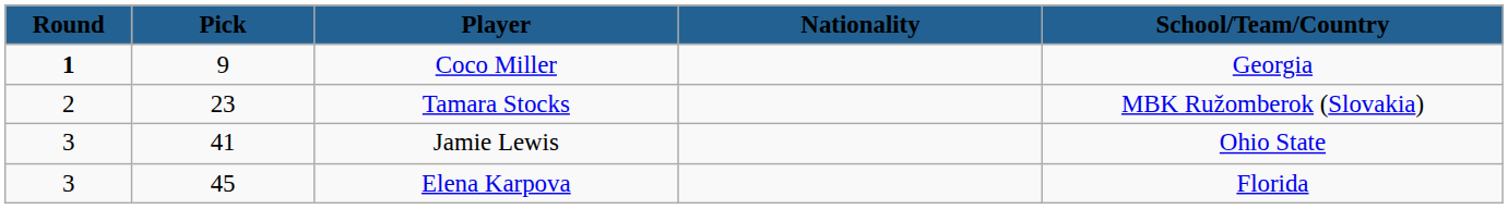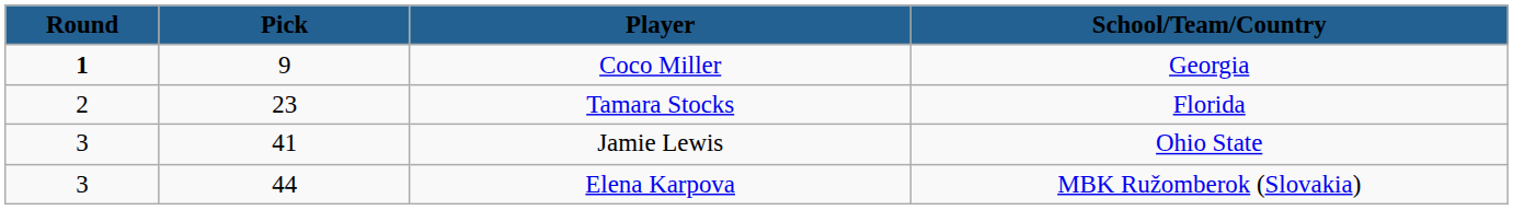- column: Nationality
Tamara Stocks | School/Team/Country: MBK Ružomberok (Slovakia) -> Florida
Elena Karpova | Pick: 45 -> 44
Elena Karpova | School/Team/Country: Florida -> MBK Ružomberok (Slovakia)
